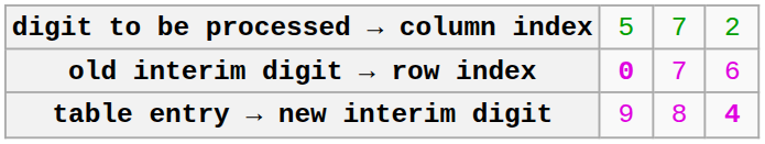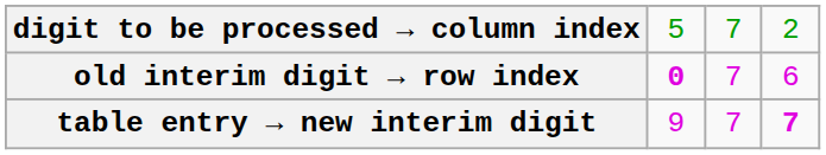table entry → new interim digit | column 3: 8 -> 7
table entry → new interim digit | column 4: 4 -> 7
